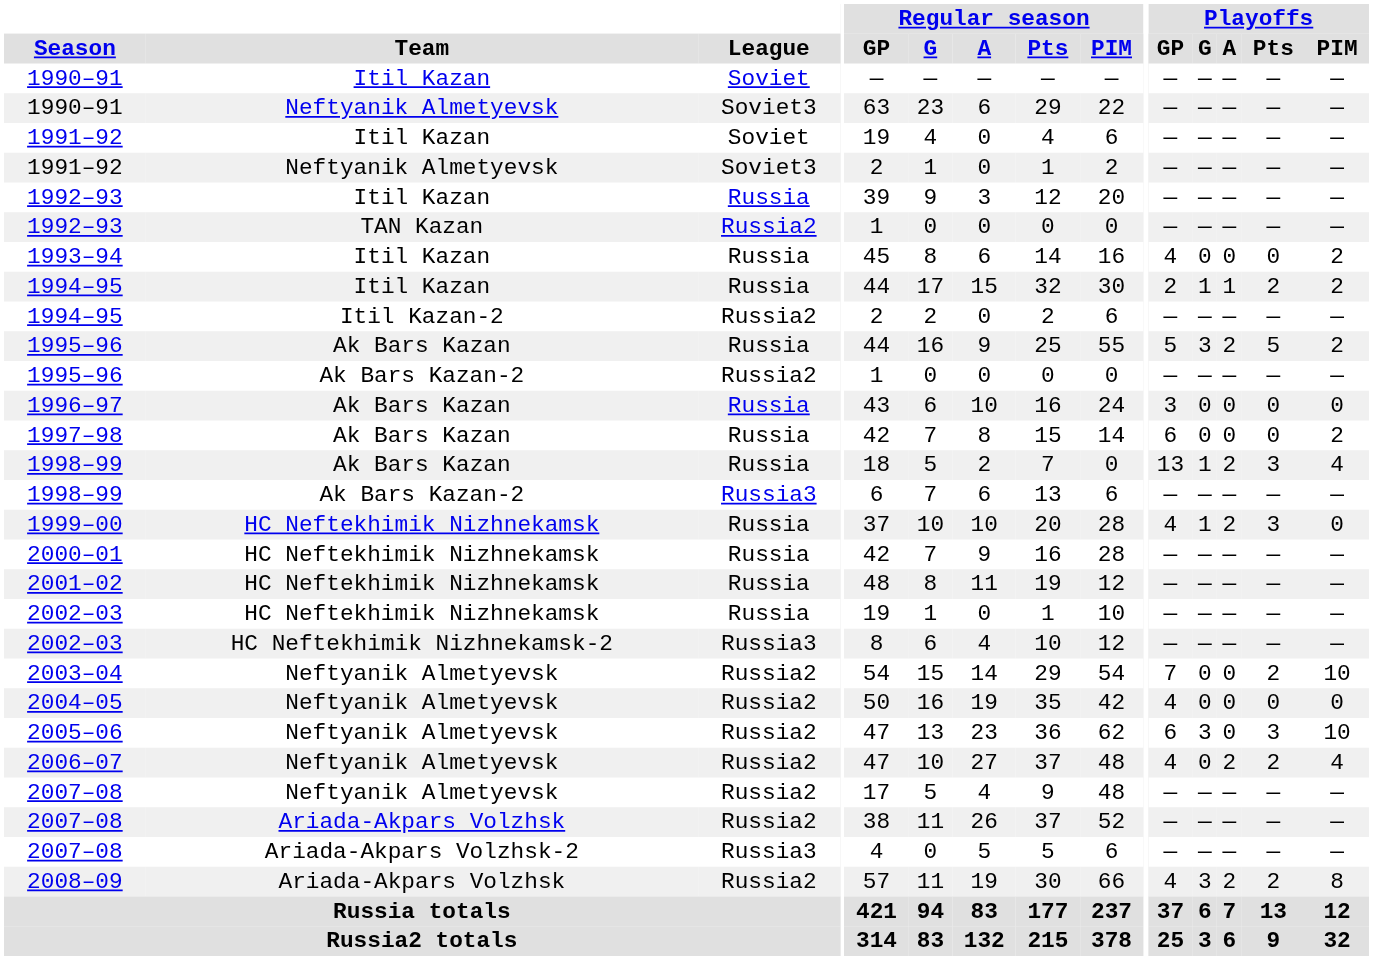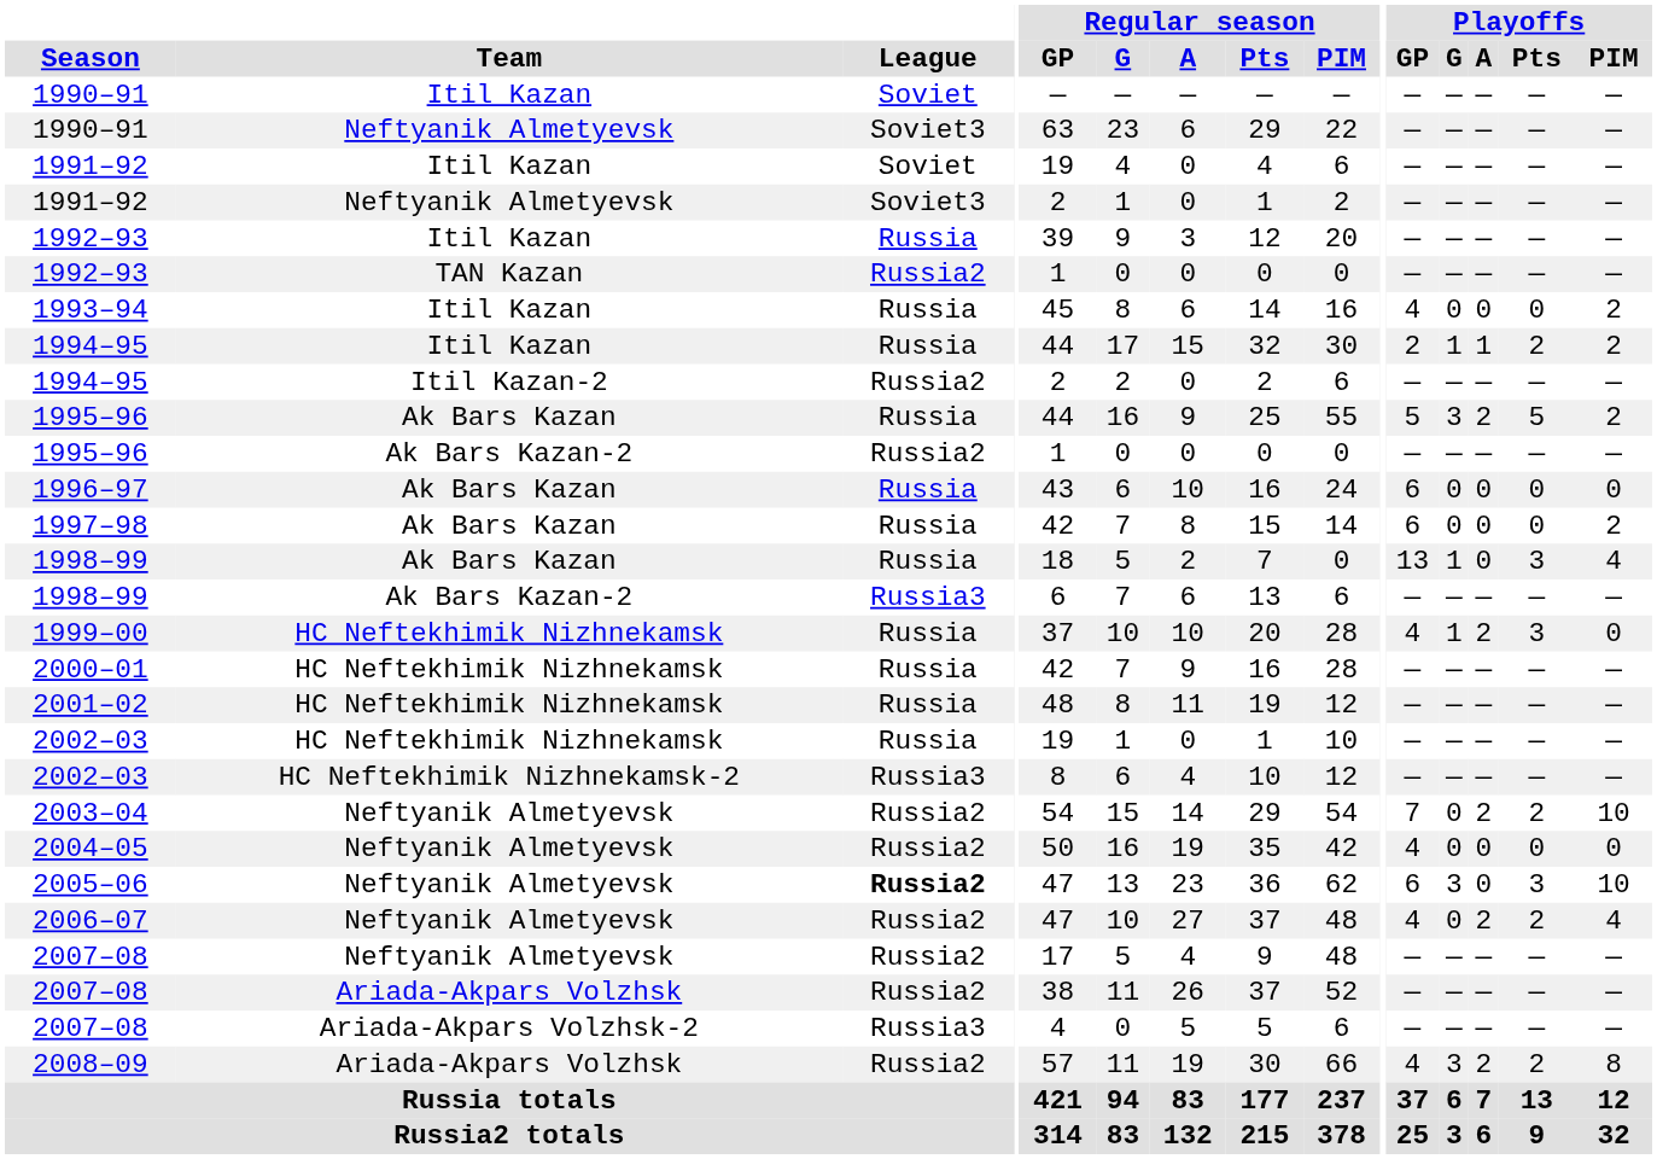1996–97 | Playoffs / GP: 3 -> 6
1998–99 / Ak Bars Kazan | Playoffs / A: 2 -> 0
2003–04 | Playoffs / A: 0 -> 2
2005–06 | League: normal -> bold
